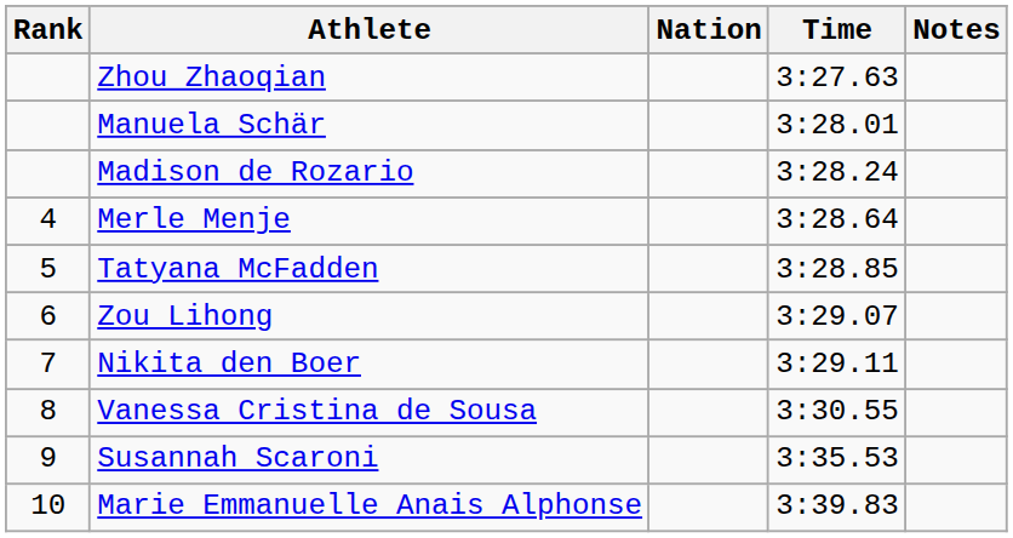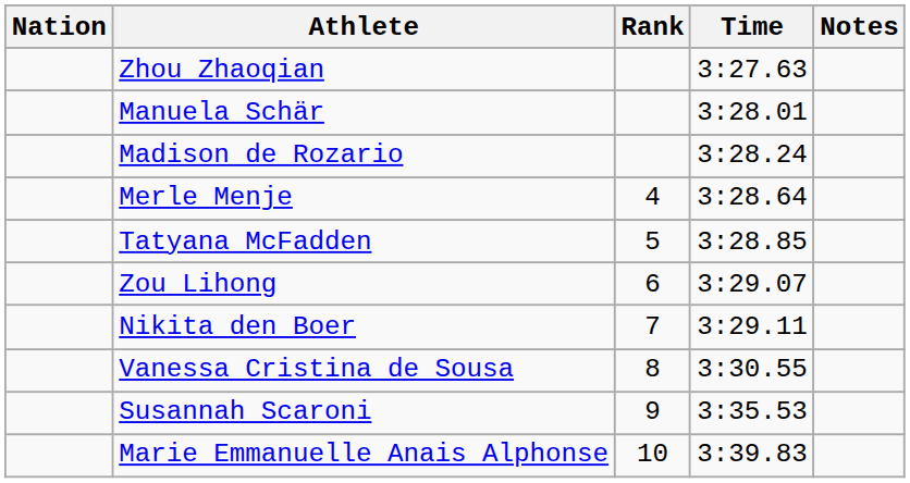columns swapped: Rank <-> Nation
